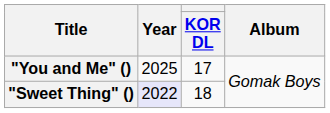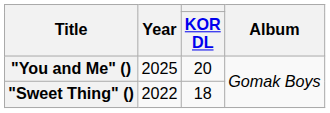"You and Me" () | KOR DL: 17 -> 20
"Sweet Thing" () | Year: lavender background -> no background
